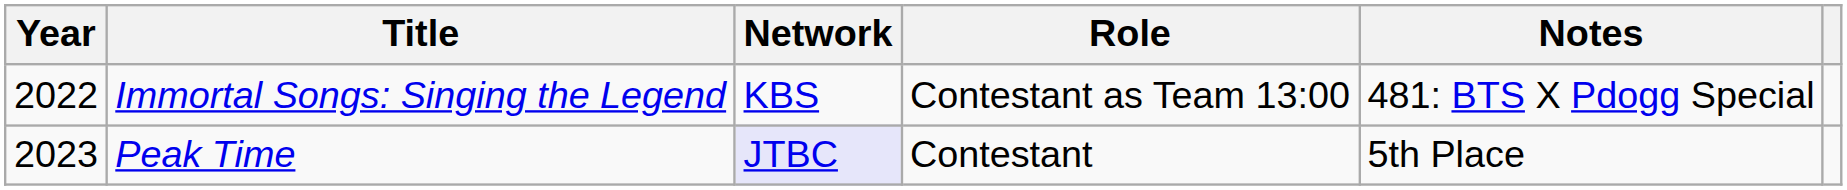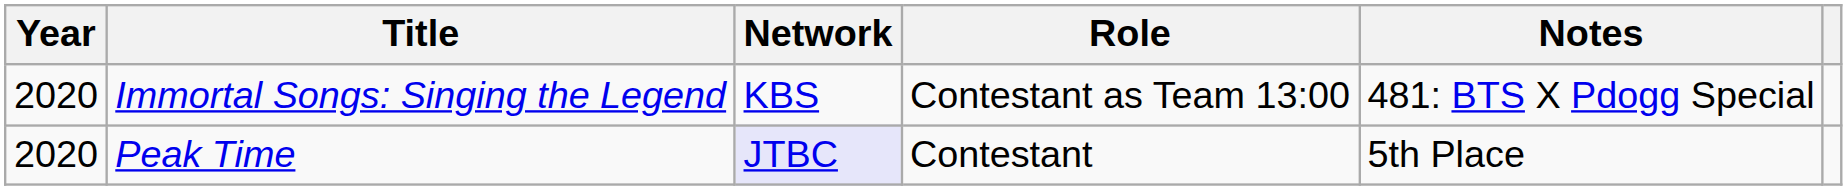Immortal Songs: Singing the Legend | Year: 2022 -> 2020
Peak Time | Year: 2023 -> 2020
